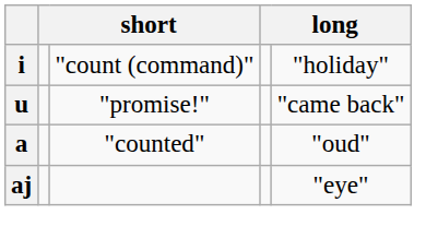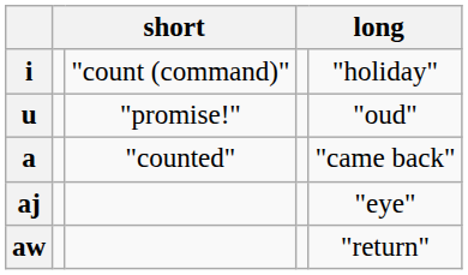u | column 5: "came back" -> "oud"
a | column 5: "oud" -> "came back"
+ row: aw | "return"
